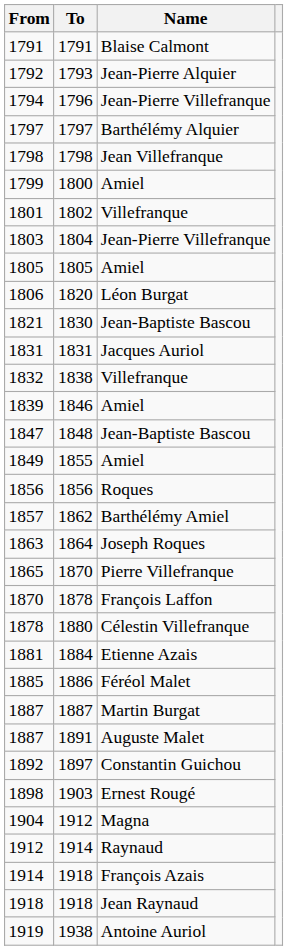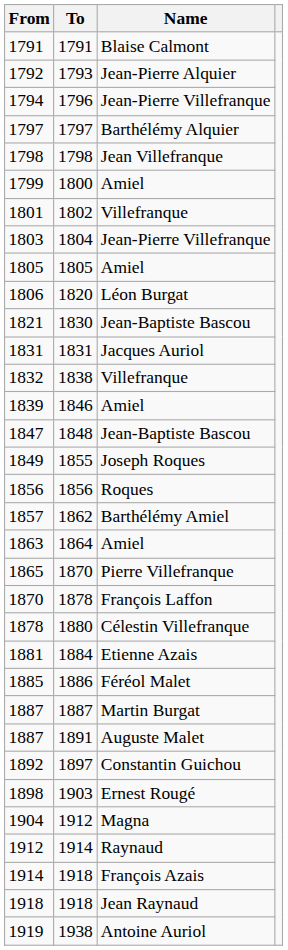1849 | Name: Amiel -> Joseph Roques
1863 | Name: Joseph Roques -> Amiel
